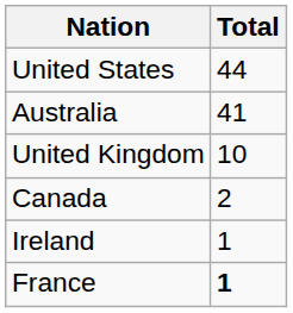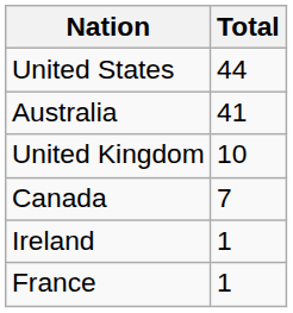Canada | Total: 2 -> 7
France | Total: bold -> normal
